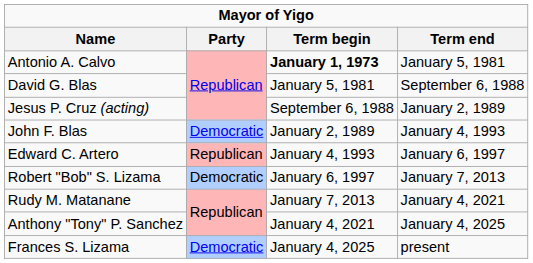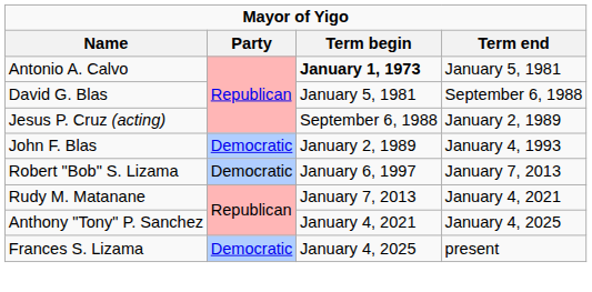- row: Edward C. Artero | Republican | January 4, 1993 | January 6, 1997
